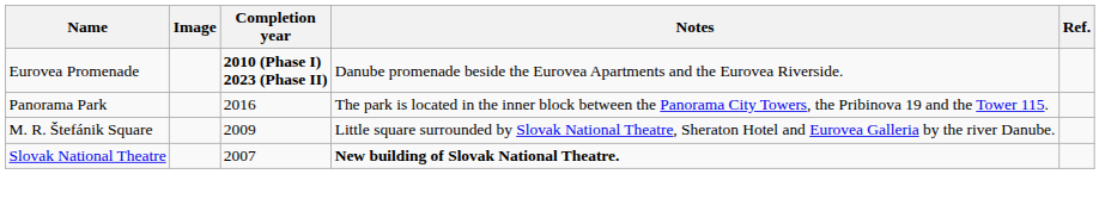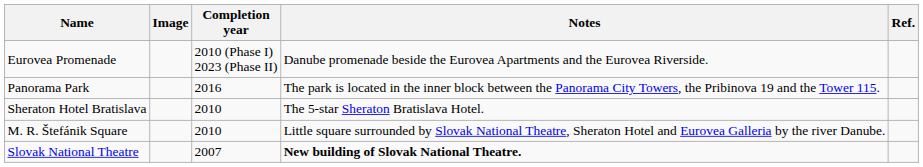Eurovea Promenade | Completion year: bold -> normal
+ row: Sheraton Hotel Bratislava | 2010 | The 5-star Sheraton Bratislava Hotel.
M. R. Štefánik Square | Completion year: 2009 -> 2010
